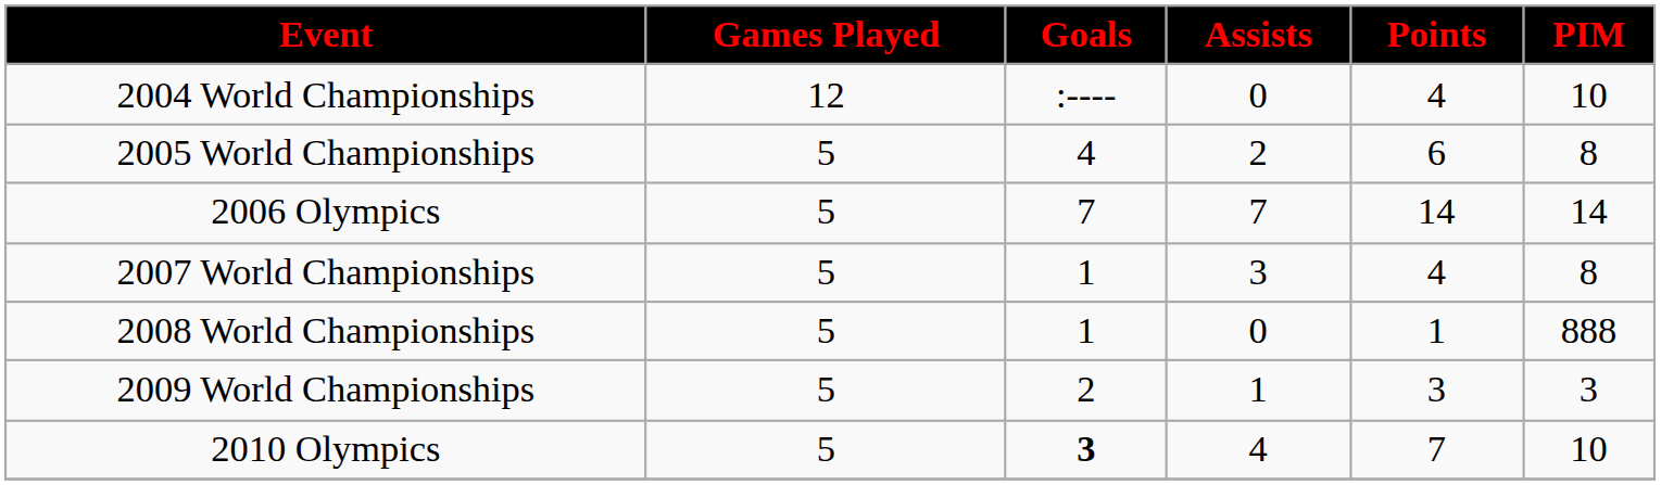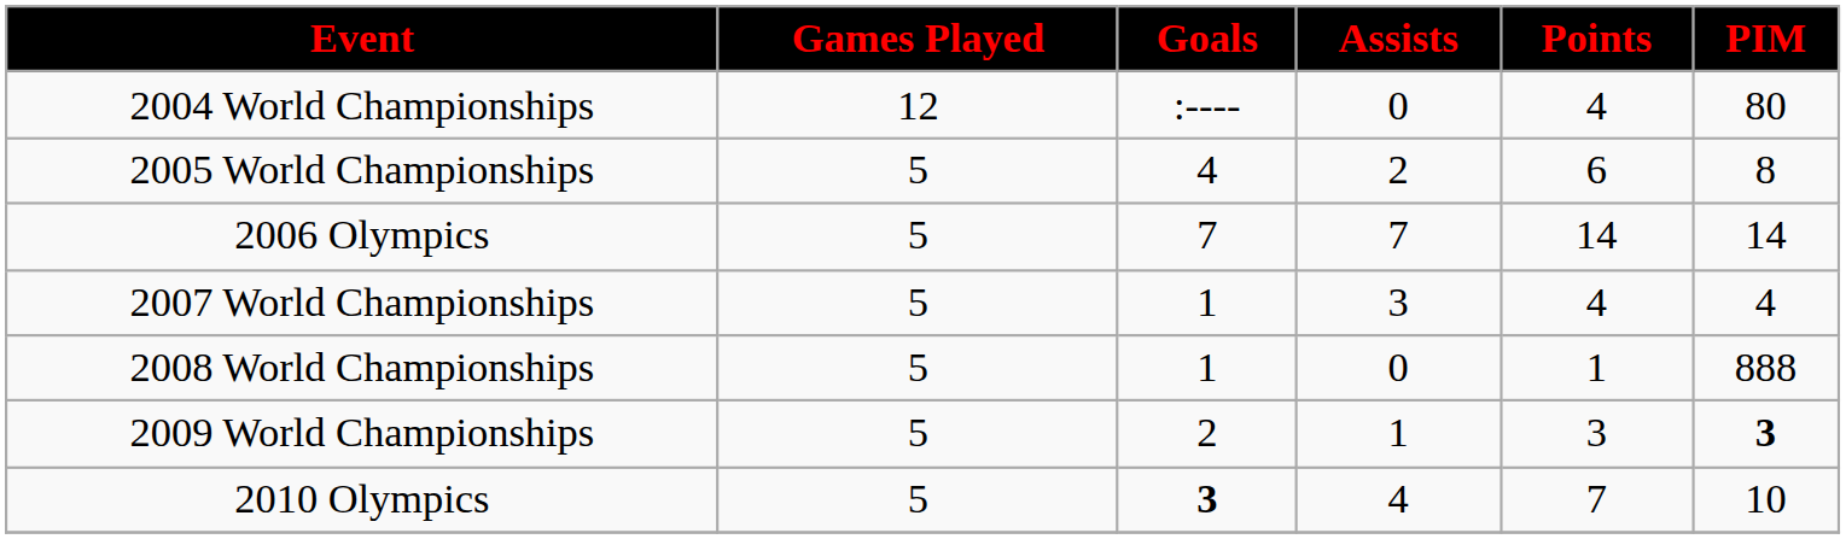2004 World Championships | PIM: 10 -> 80
2007 World Championships | PIM: 8 -> 4
2009 World Championships | PIM: normal -> bold
